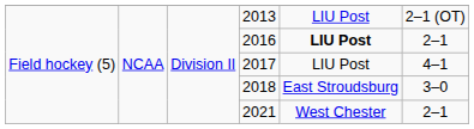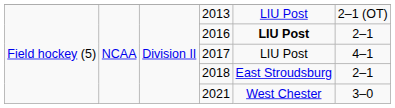2018 | column 6: 3–0 -> 2–1
2021 | column 6: 2–1 -> 3–0
